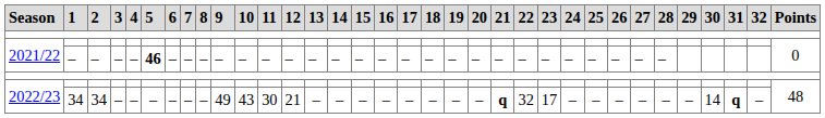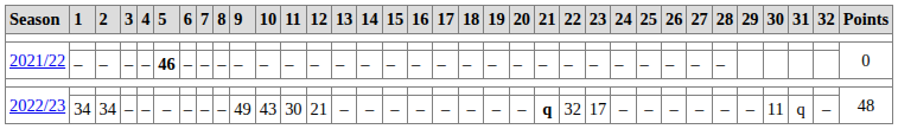2022/23 / 34 | 30: 14 -> 11
2022/23 / 34 | 31: bold -> normal
